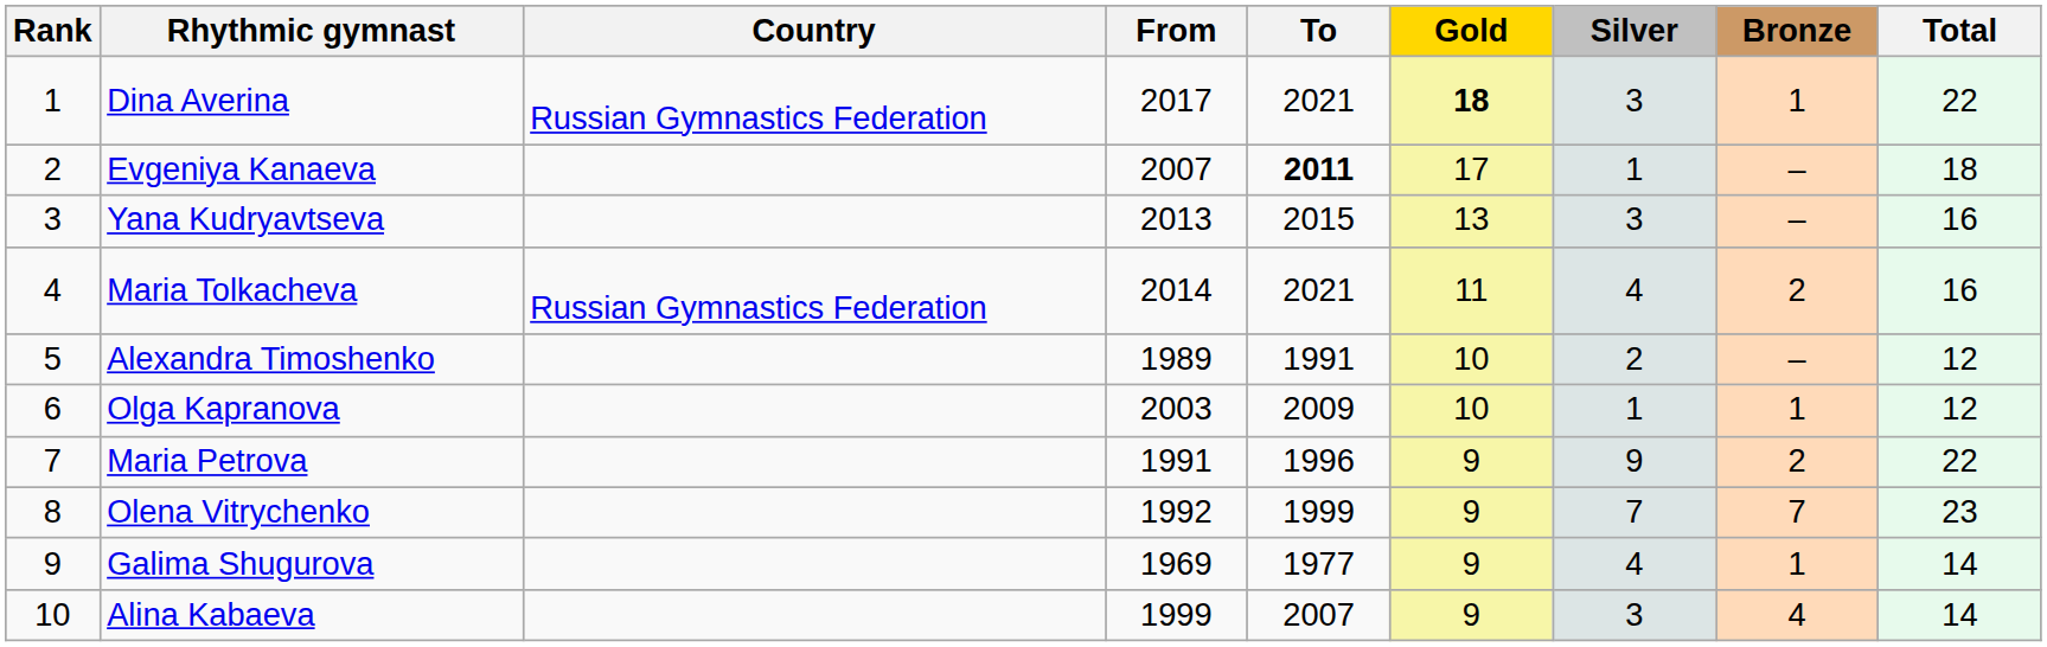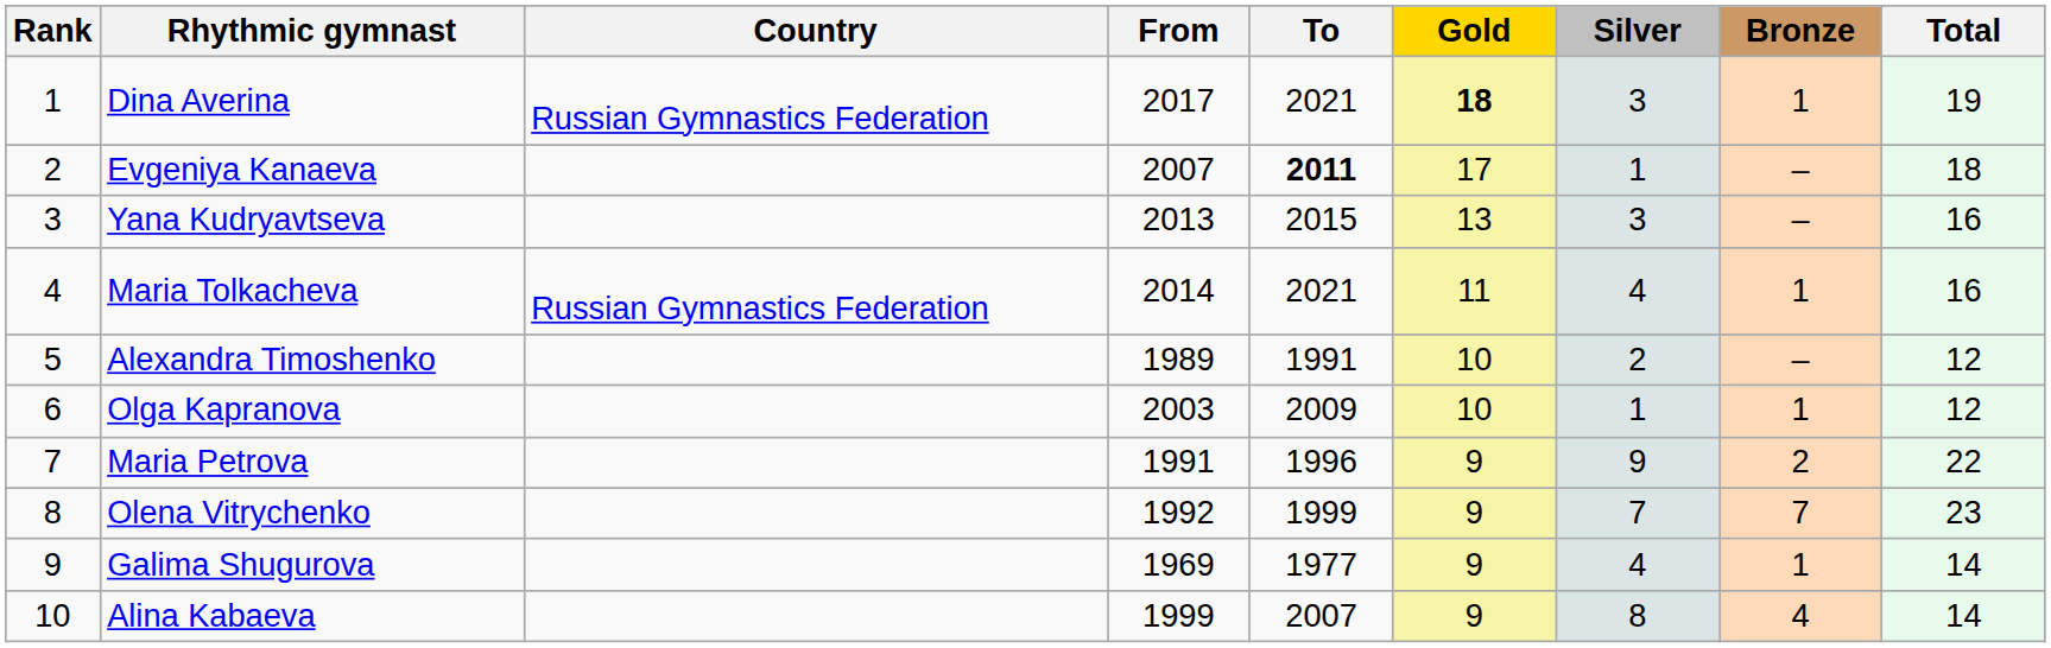Dina Averina | Total: 22 -> 19
Maria Tolkacheva | Bronze: 2 -> 1
Alina Kabaeva | Silver: 3 -> 8
